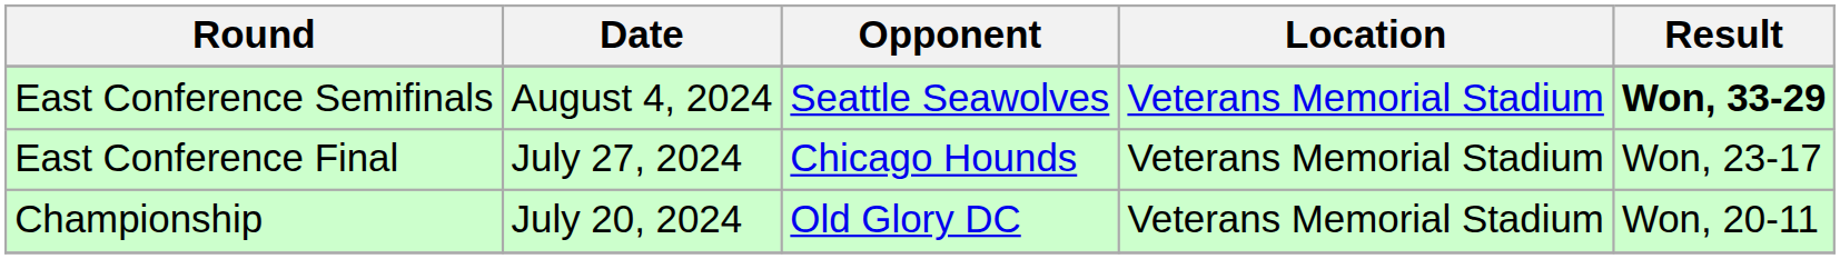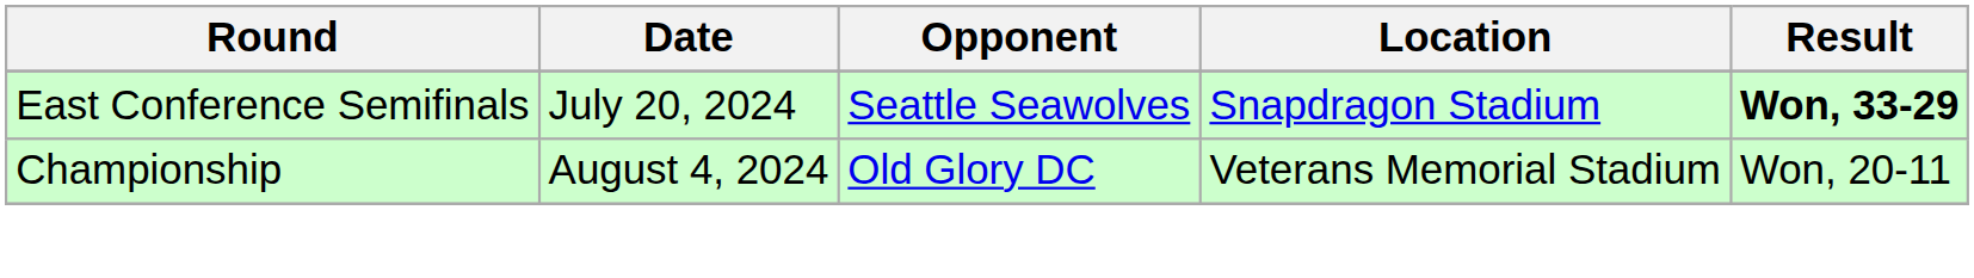East Conference Semifinals | Date: August 4, 2024 -> July 20, 2024
East Conference Semifinals | Location: Veterans Memorial Stadium -> Snapdragon Stadium
- row: East Conference Final | July 27, 2024 | Chicago Hounds | Veterans Memorial Stadium | Won, 23-17
Championship | Date: July 20, 2024 -> August 4, 2024
